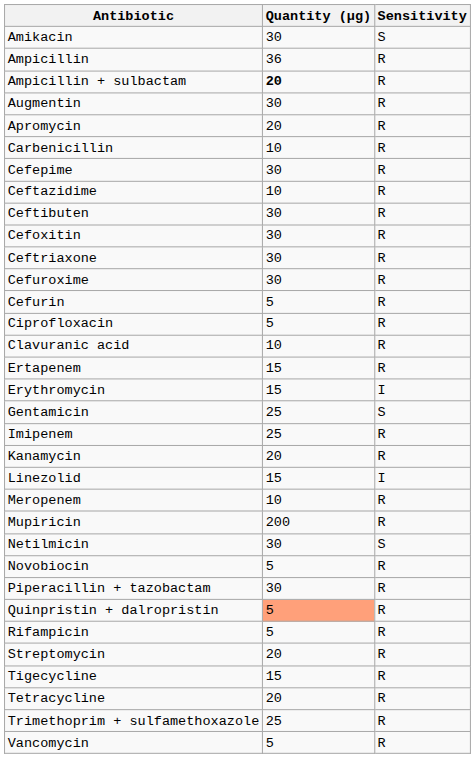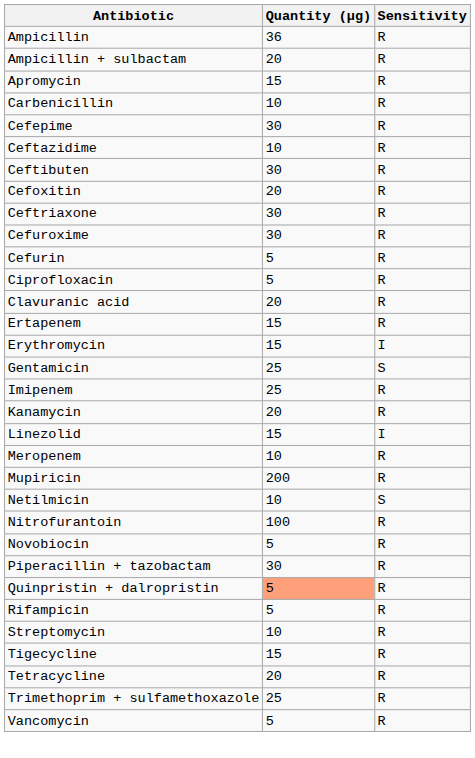- row: Amikacin | 30 | S
Ampicillin + sulbactam | Quantity (μg): bold -> normal
- row: Augmentin | 30 | R
Apromycin | Quantity (μg): 20 -> 15
Cefoxitin | Quantity (μg): 30 -> 20
Clavuranic acid | Quantity (μg): 10 -> 20
Netilmicin | Quantity (μg): 30 -> 10
+ row: Nitrofurantoin | 100 | R
Streptomycin | Quantity (μg): 20 -> 10
